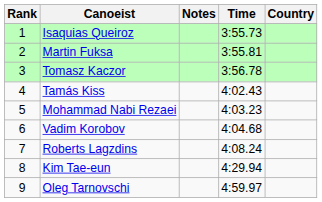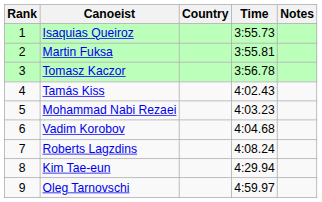columns swapped: Country <-> Notes
